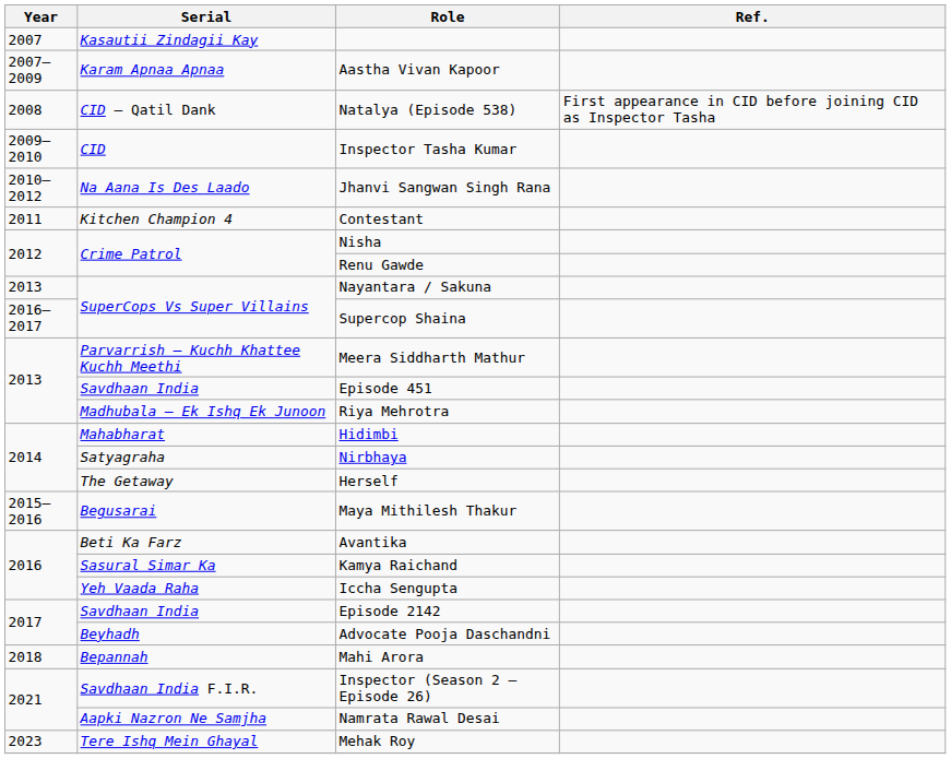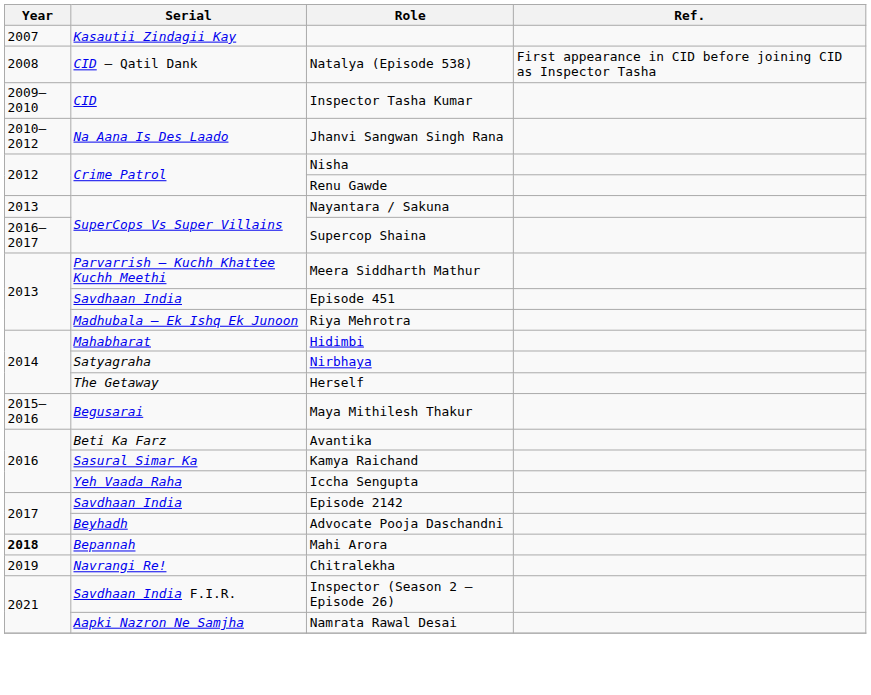- row: 2007–2009 | Karam Apnaa Apnaa | Aastha Vivan Kapoor
- row: 2011 | Kitchen Champion 4 | Contestant
Mahi Arora | Year: normal -> bold
+ row: 2019 | Navrangi Re! | Chitralekha
- row: 2023 | Tere Ishq Mein Ghayal | Mehak Roy
